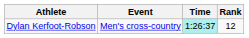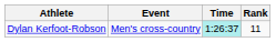Dylan Kerfoot-Robson | Rank: 12 -> 11
